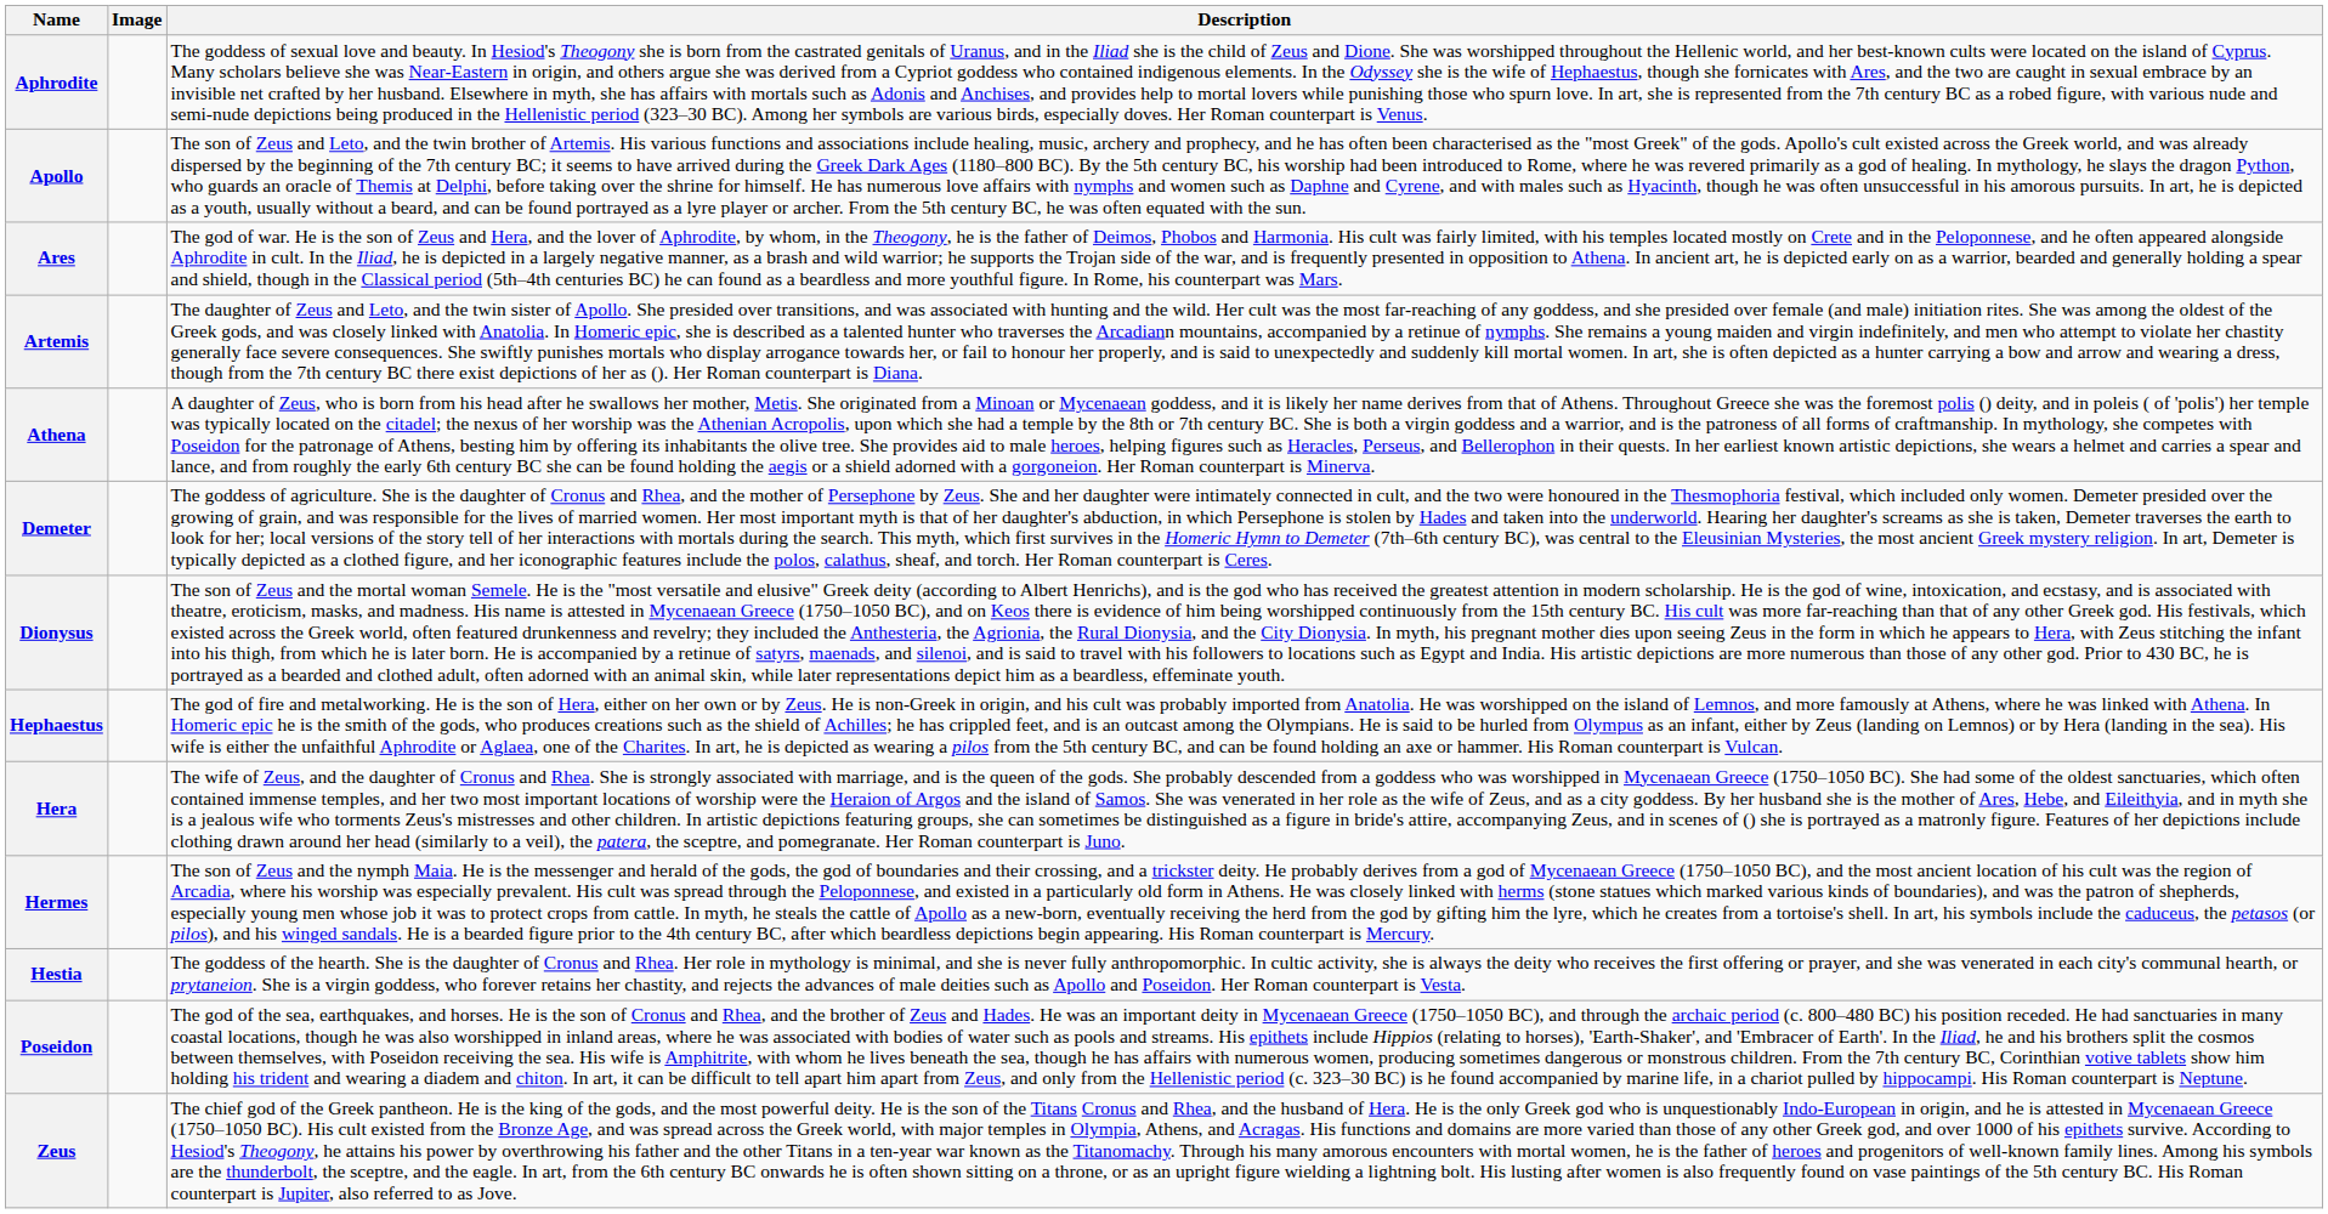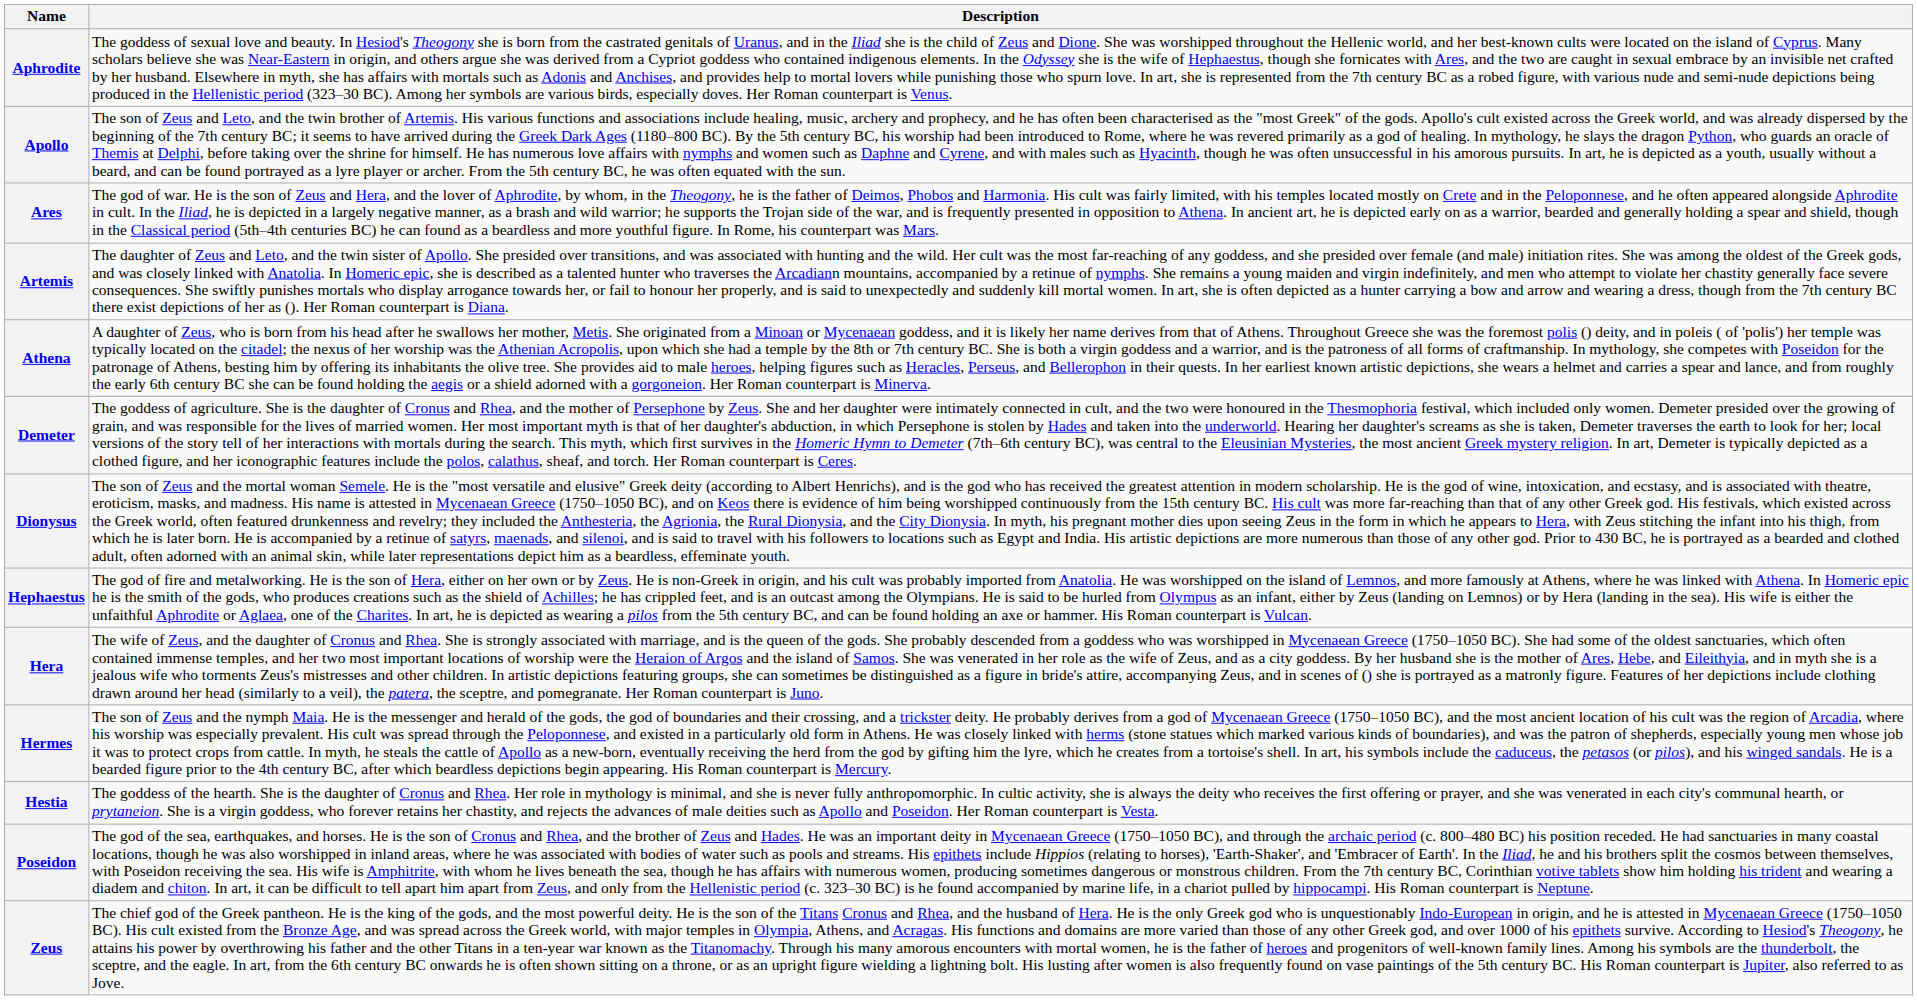- column: Image
